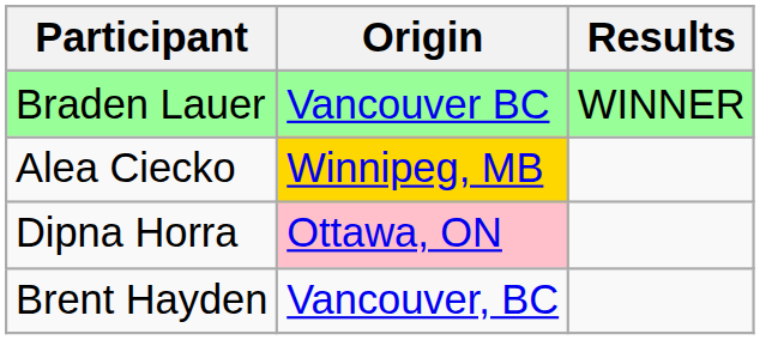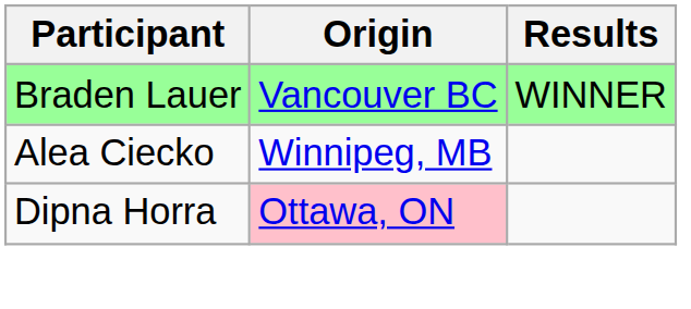Alea Ciecko | Origin: gold background -> no background
- row: Brent Hayden | Vancouver, BC
